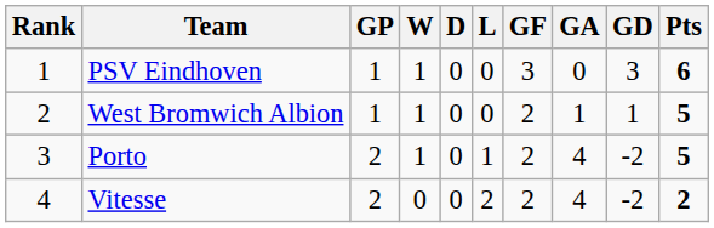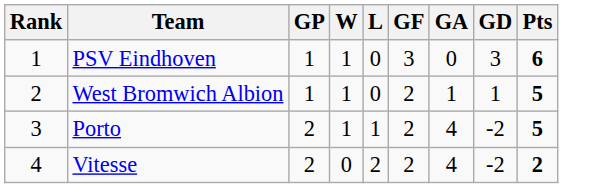- column: D | 0 | 0 | 0 | 0
